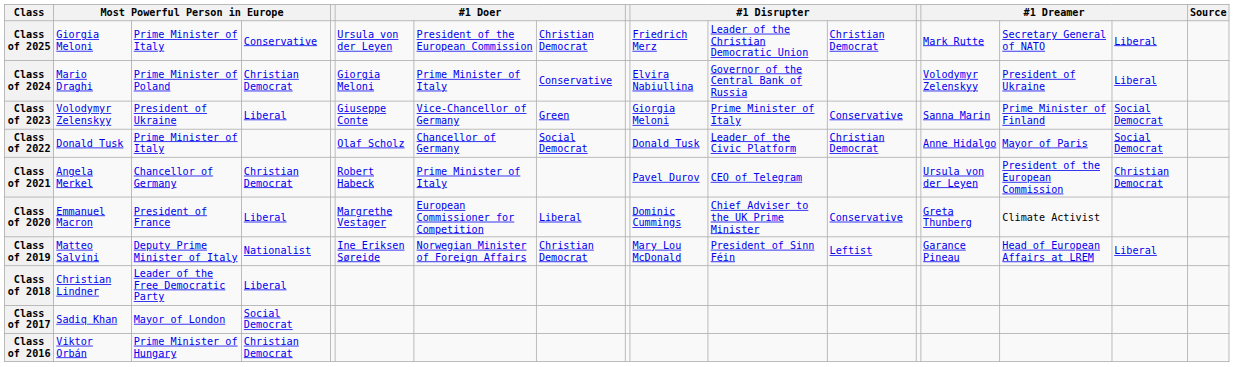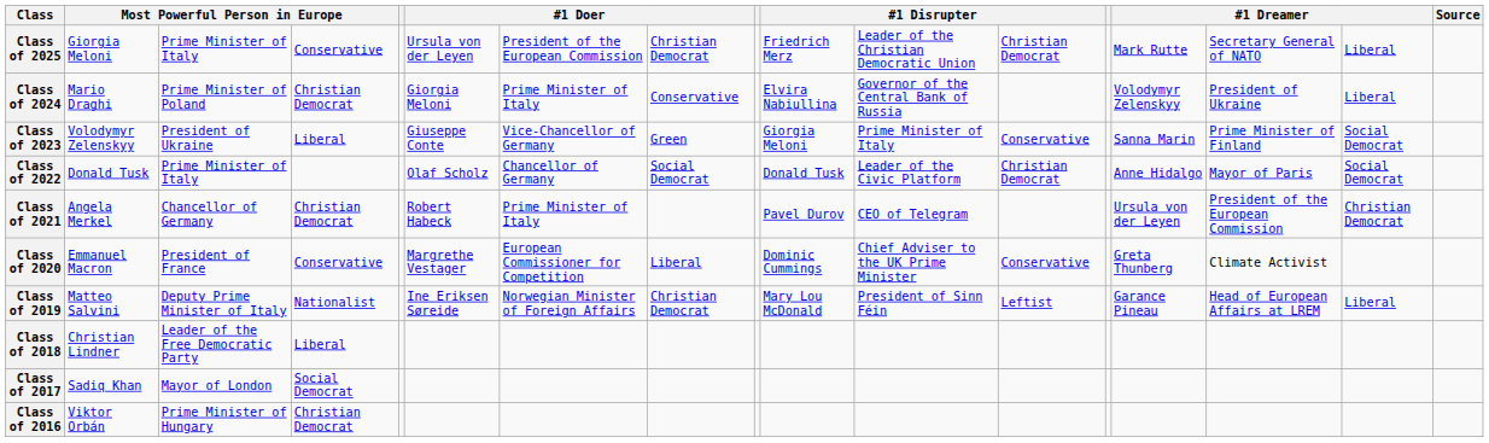Class of 2020 | column 4: Liberal -> Conservative
